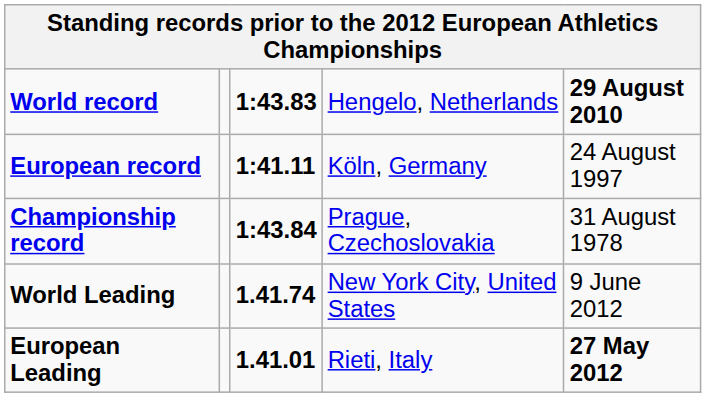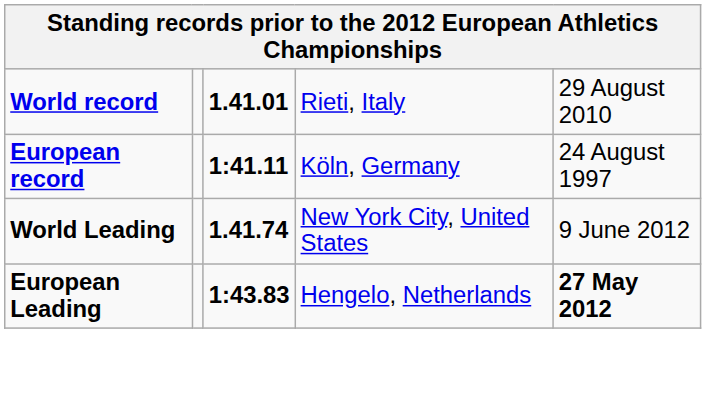World record | column 3: 1:43.83 -> 1.41.01
World record | column 4: Hengelo, Netherlands -> Rieti, Italy
World record | column 5: bold -> normal
- row: Championship record | 1:43.84 | Prague, Czechoslovakia | 31 August 1978
European Leading | column 3: 1.41.01 -> 1:43.83
European Leading | column 4: Rieti, Italy -> Hengelo, Netherlands
